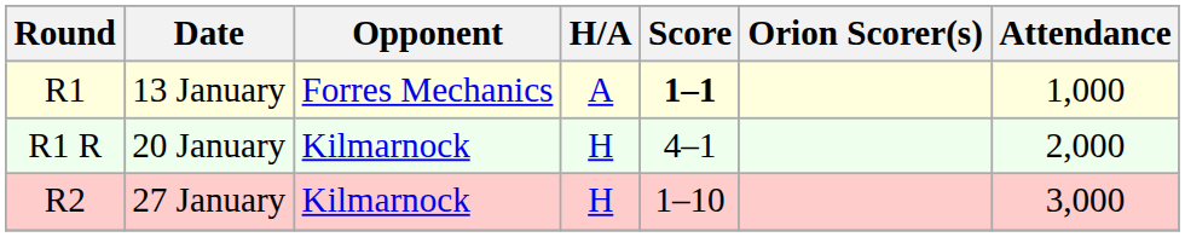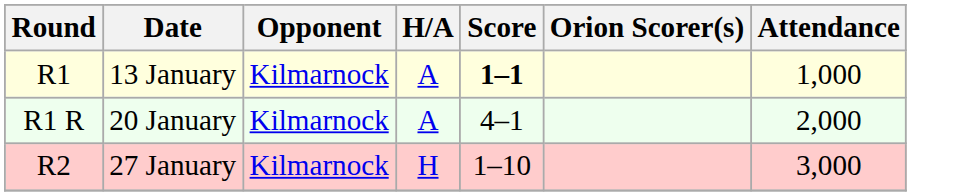13 January | Opponent: Forres Mechanics -> Kilmarnock
20 January | H/A: H -> A
